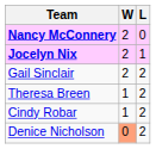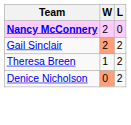- row: Jocelyn Nix | 2 | 1
Gail Sinclair | W: no background -> lightsalmon background
- row: Cindy Robar | 1 | 2
